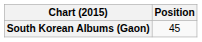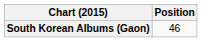South Korean Albums (Gaon) | Position: 45 -> 46
